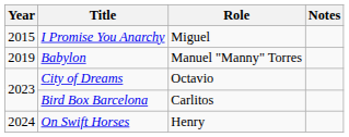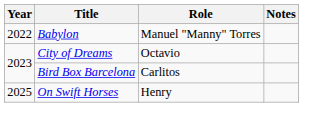- row: 2015 | I Promise You Anarchy | Miguel
Babylon | Year: 2019 -> 2022
On Swift Horses | Year: 2024 -> 2025
